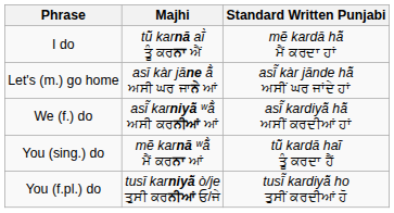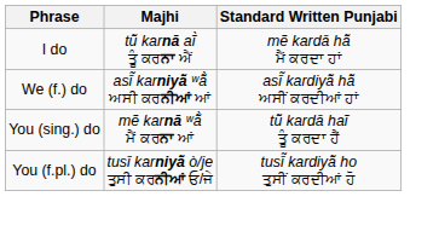- row: Let's (m.) go home | asī kàr jāne ā̃̀ ਅਸੀ ਘਰ ਜਾਨੇ ਆਂ | asī̃ kàr jānde hā̃ ਅਸੀਂ ਘਰ ਜਾਂਦੇ ਹਾਂ
